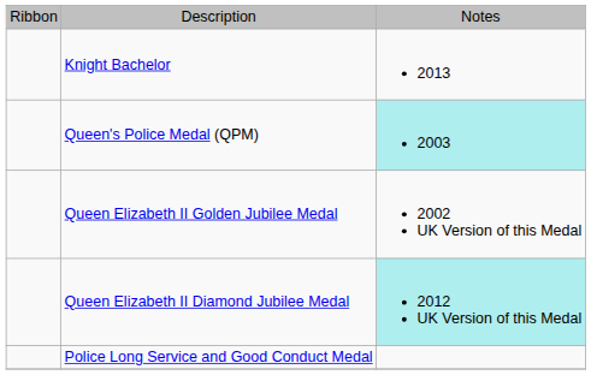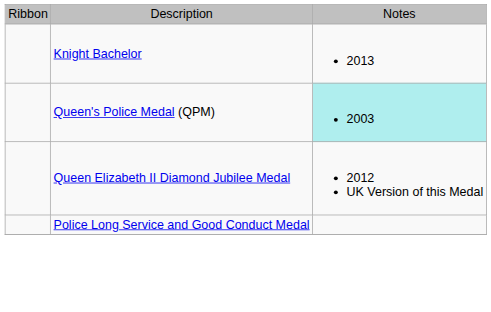- row: Queen Elizabeth II Golden Jubilee Medal | 2002 UK Version of this Medal
Queen Elizabeth II Diamond Jubilee Medal | column 3: paleturquoise background -> no background
